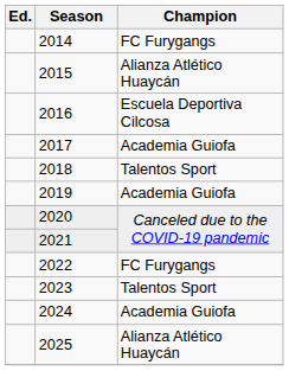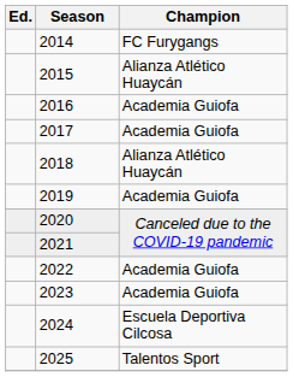2016 | Champion: Escuela Deportiva Cilcosa -> Academia Guiofa
2018 | Champion: Talentos Sport -> Alianza Atlético Huaycán
2022 | Champion: FC Furygangs -> Academia Guiofa
2023 | Champion: Talentos Sport -> Academia Guiofa
2024 | Champion: Academia Guiofa -> Escuela Deportiva Cilcosa
2025 | Champion: Alianza Atlético Huaycán -> Talentos Sport
